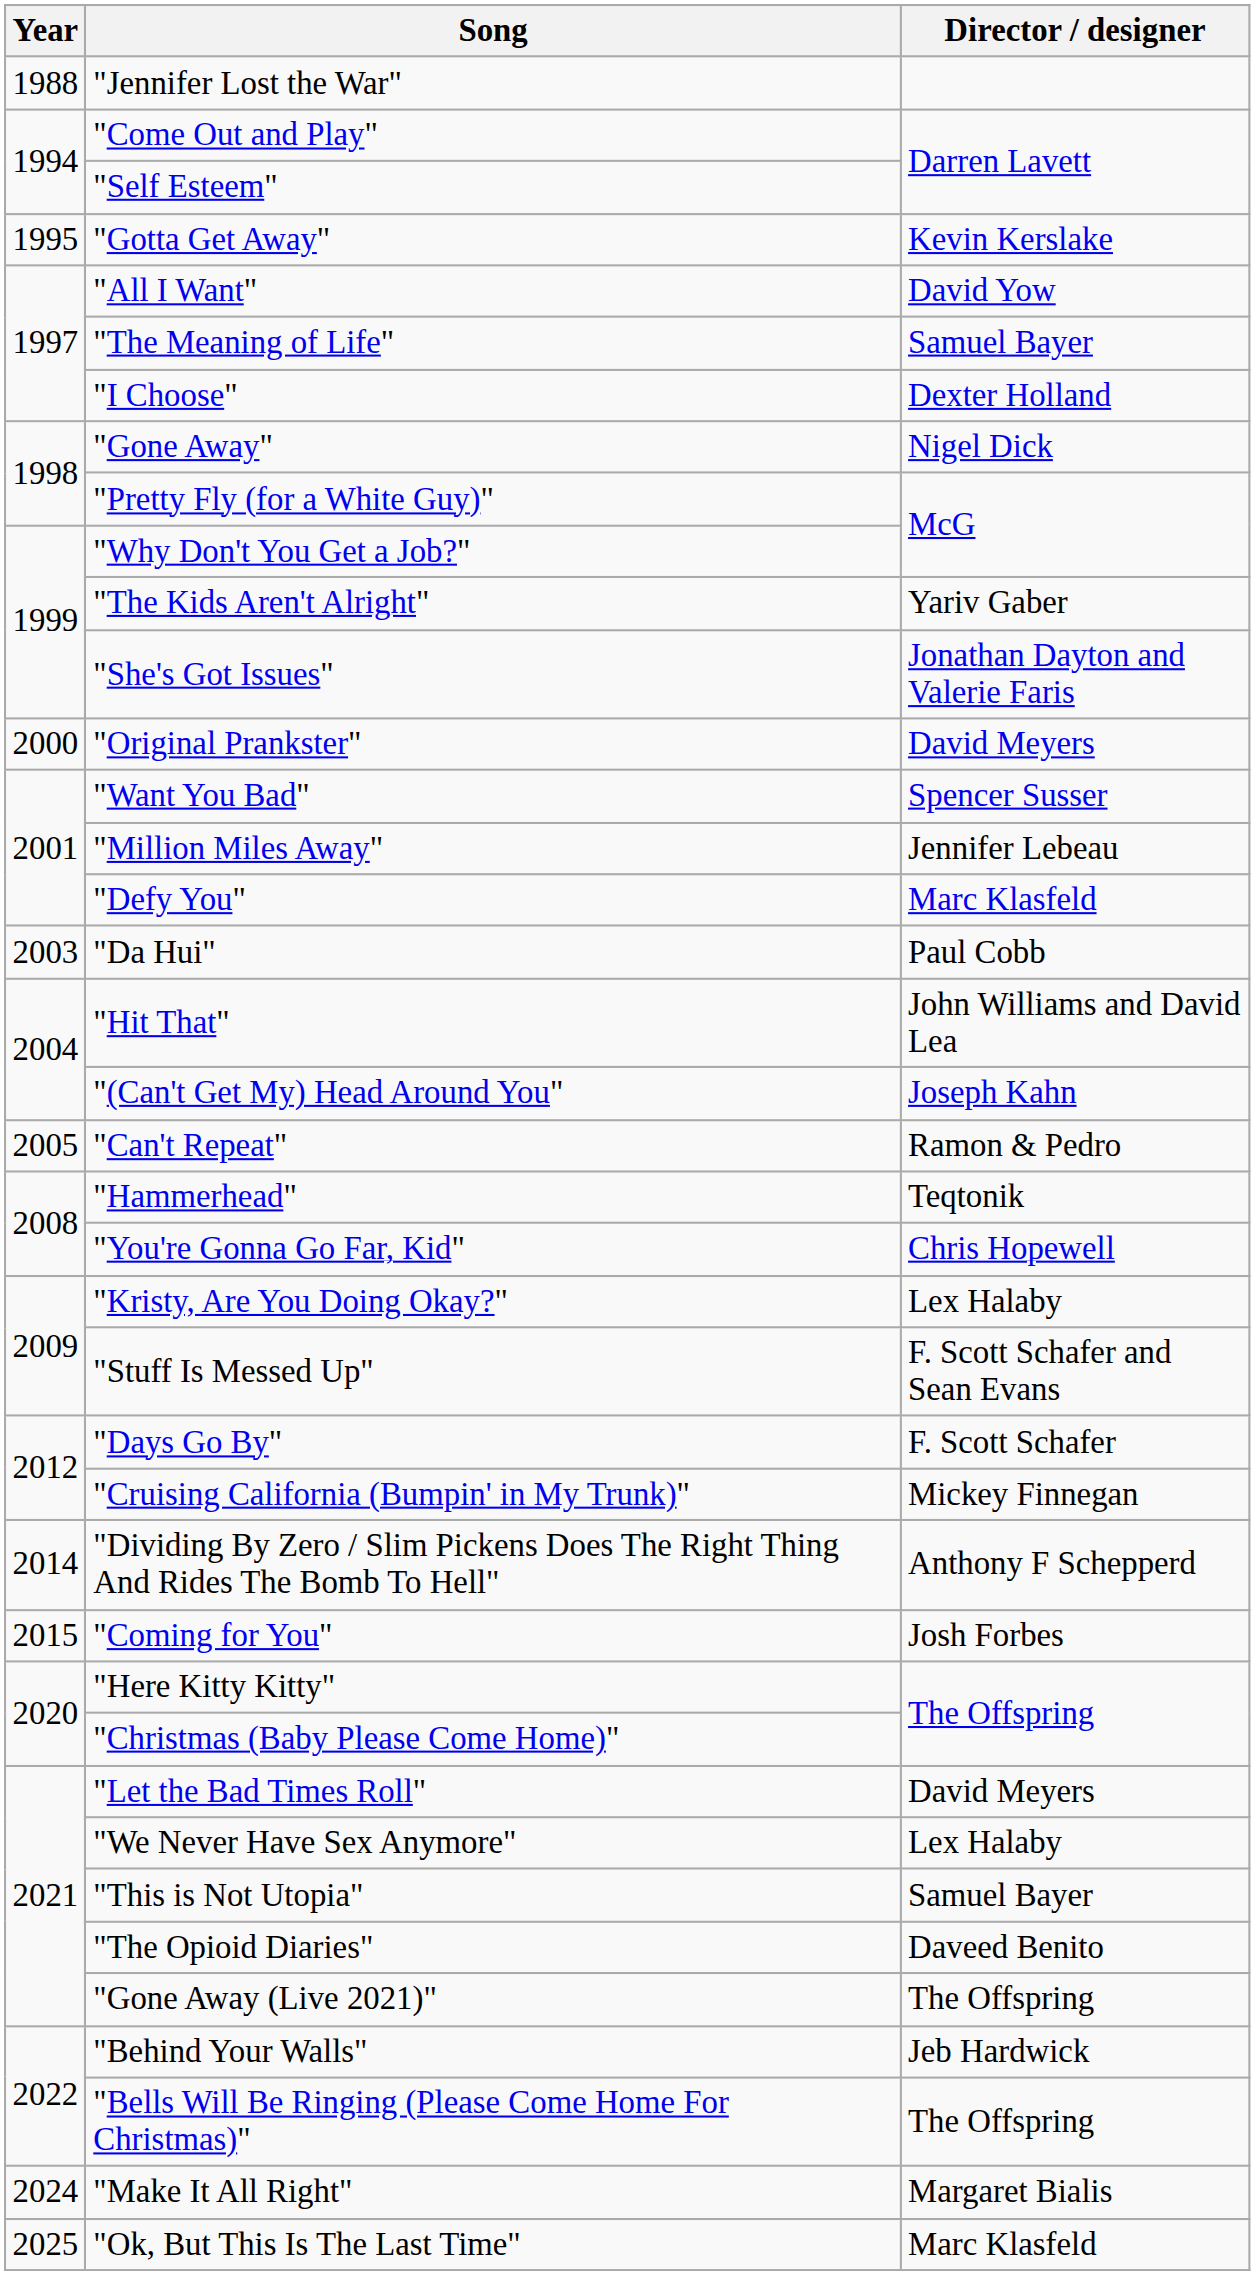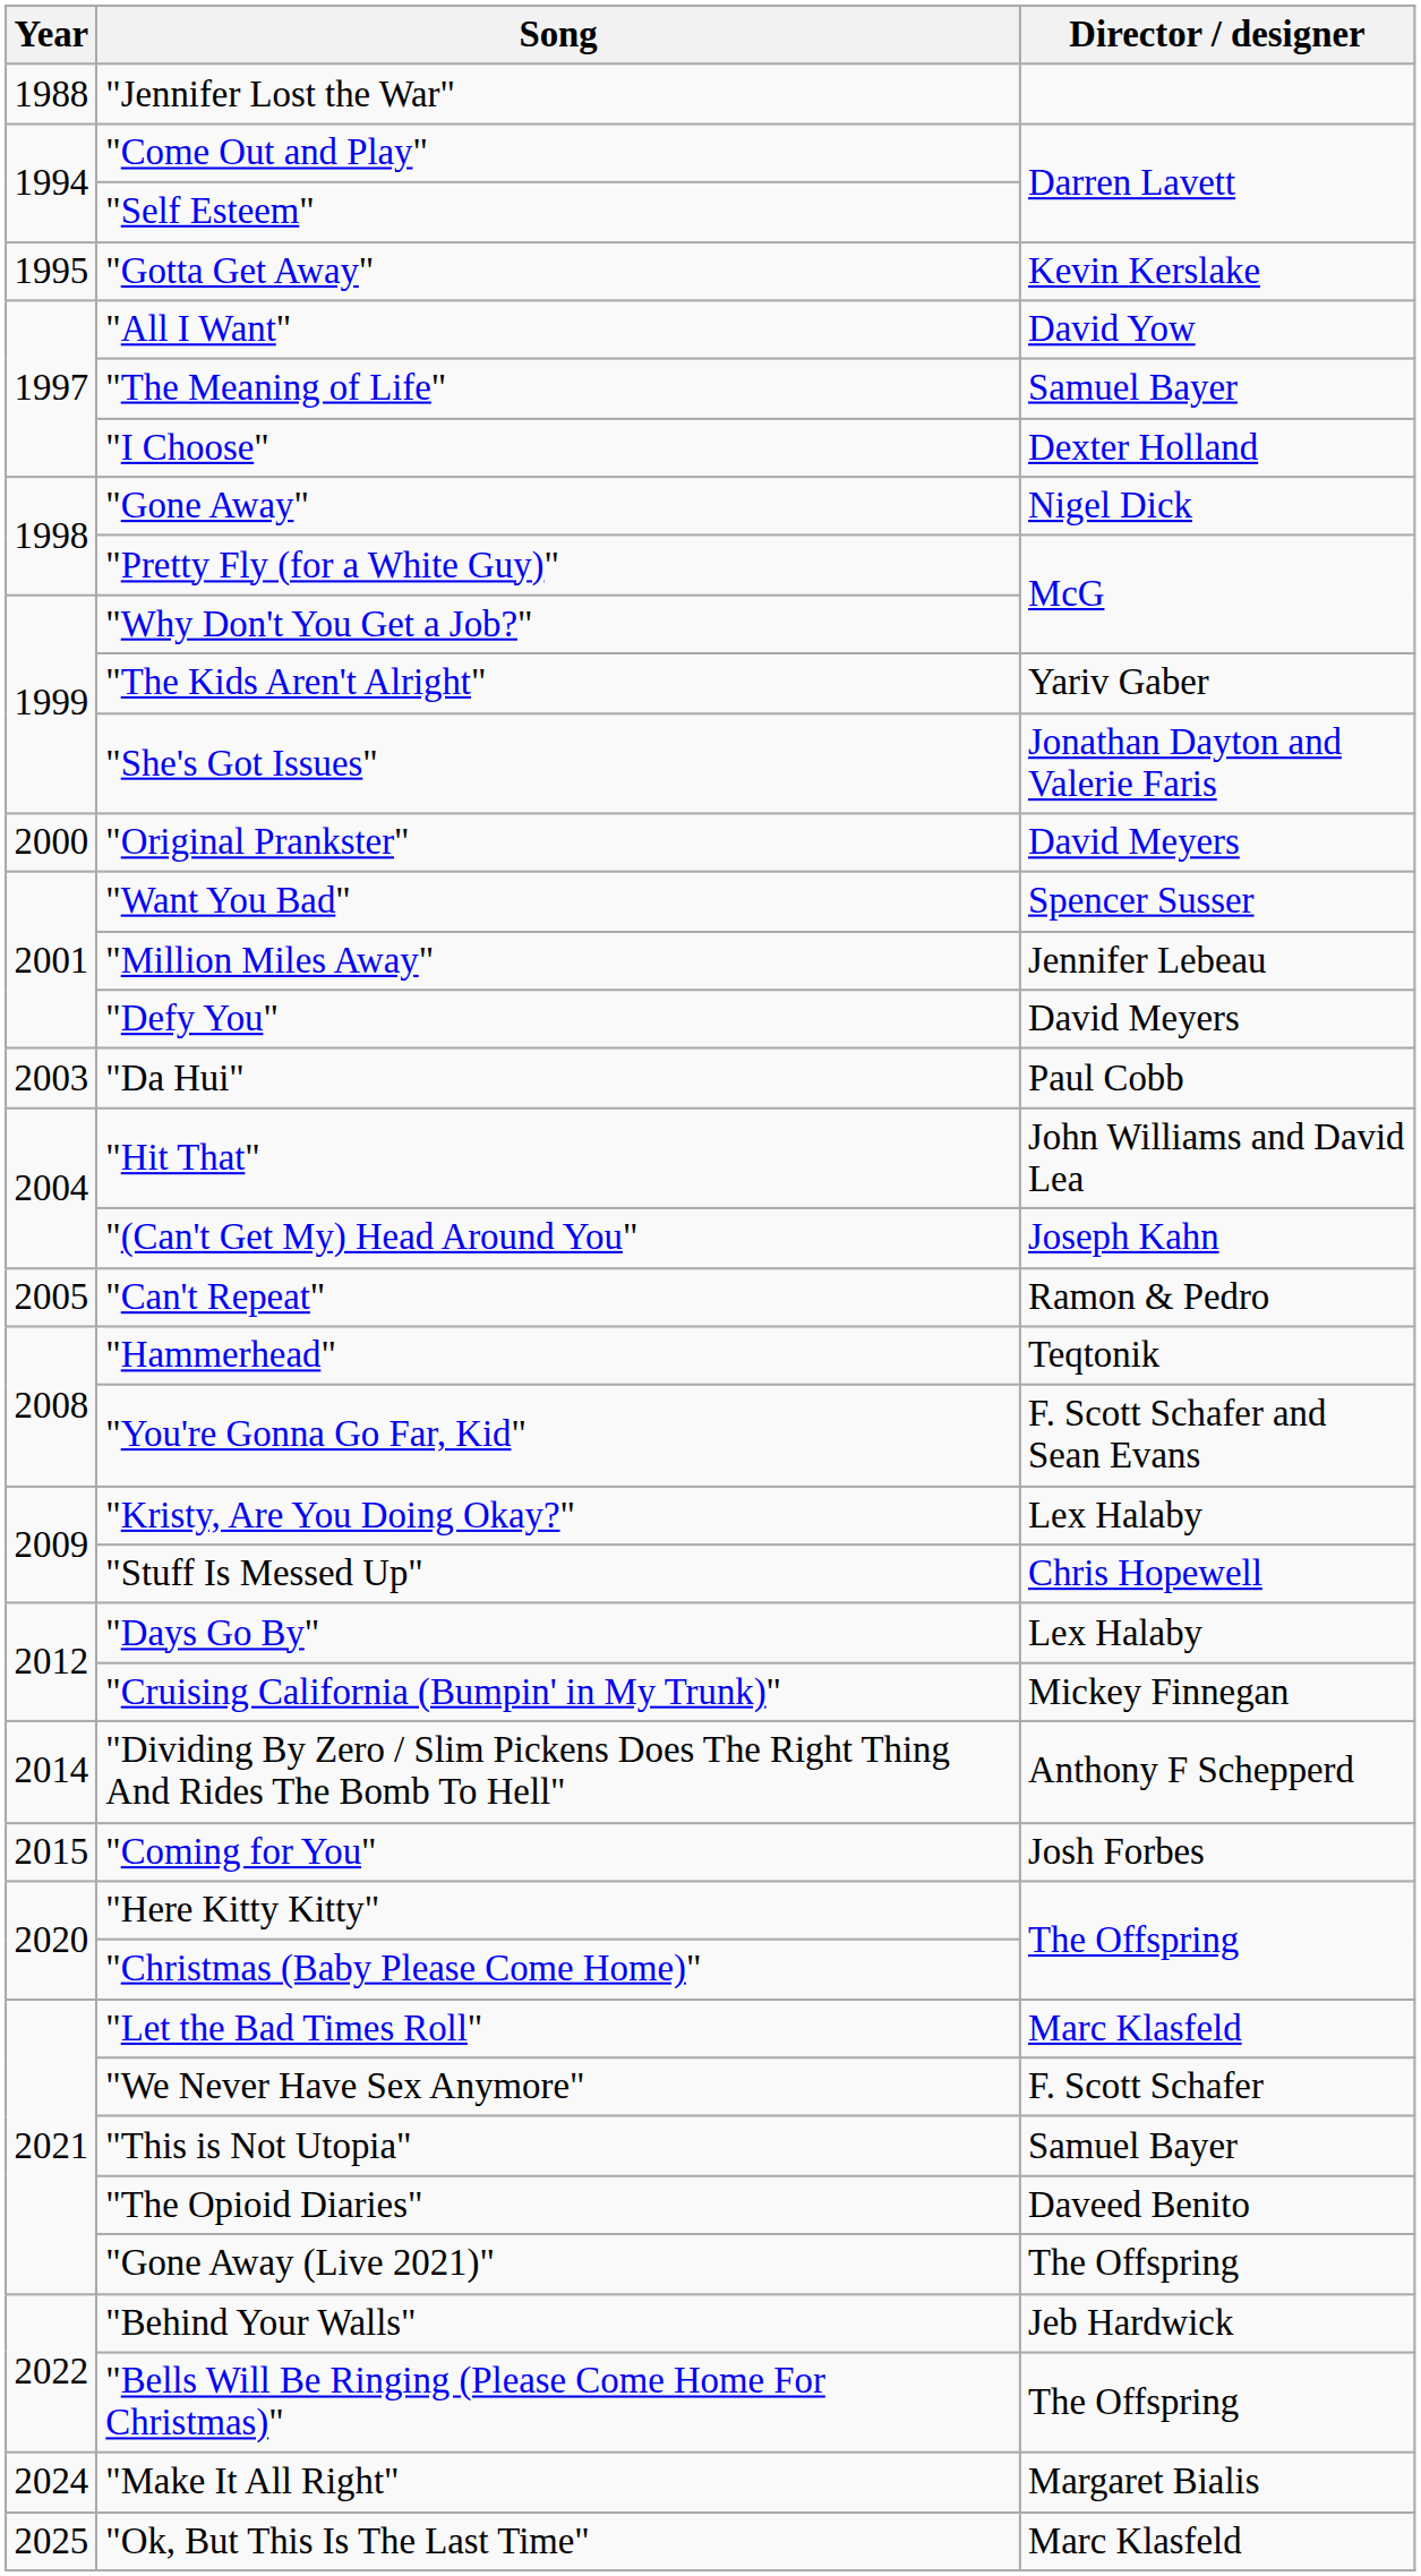"Defy You" | Director / designer: Marc Klasfeld -> David Meyers
"You're Gonna Go Far, Kid" | Director / designer: Chris Hopewell -> F. Scott Schafer and Sean Evans
"Stuff Is Messed Up" | Director / designer: F. Scott Schafer and Sean Evans -> Chris Hopewell
"Days Go By" | Director / designer: F. Scott Schafer -> Lex Halaby
"Let the Bad Times Roll" | Director / designer: David Meyers -> Marc Klasfeld
"We Never Have Sex Anymore" | Director / designer: Lex Halaby -> F. Scott Schafer
